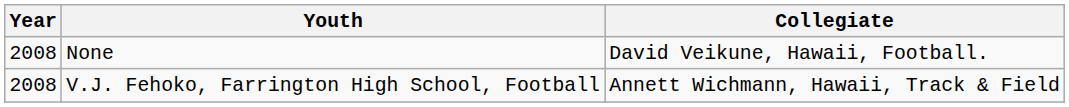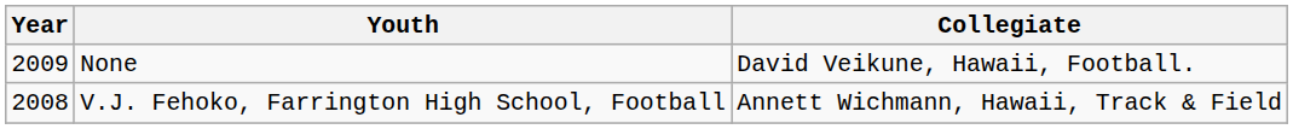None | Year: 2008 -> 2009
